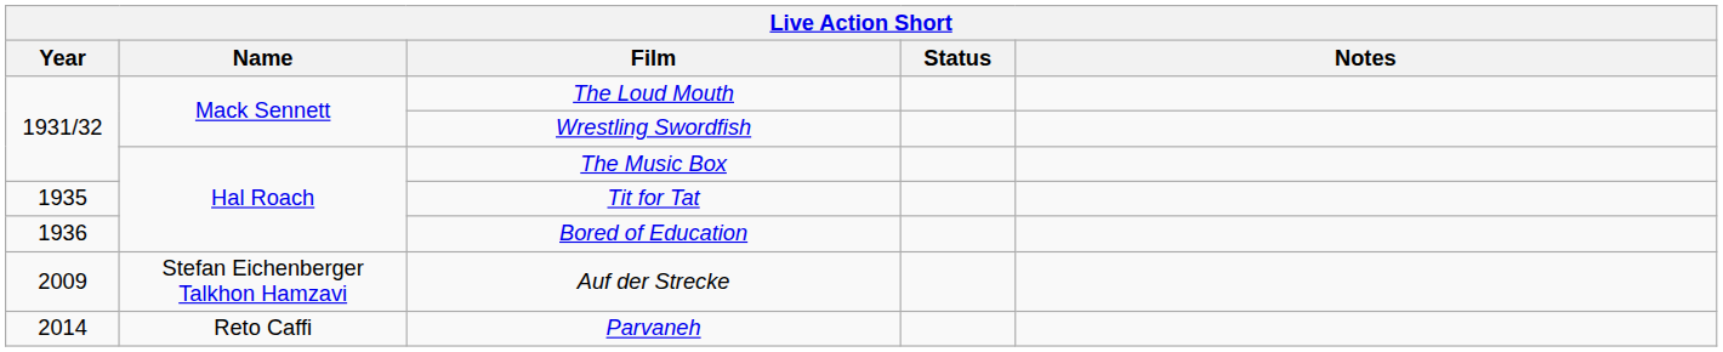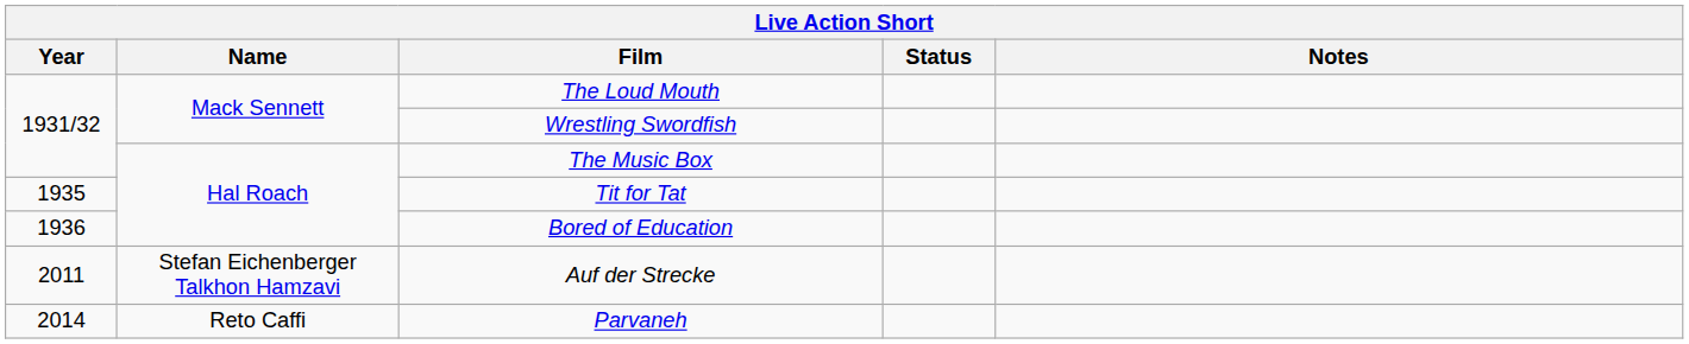Auf der Strecke | Year: 2009 -> 2011
